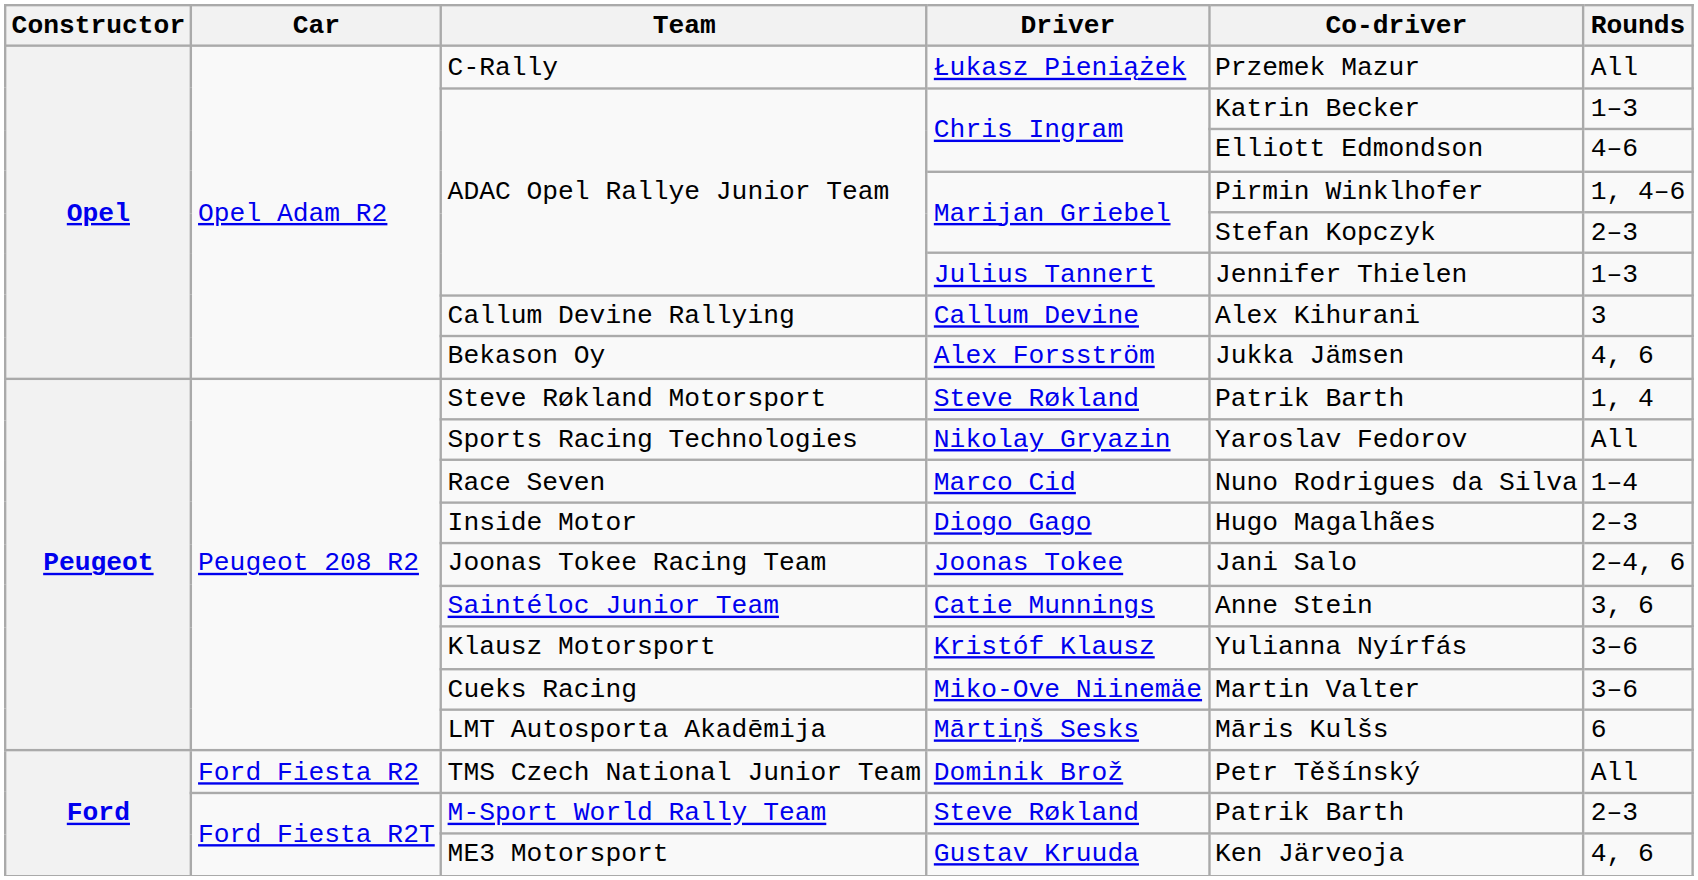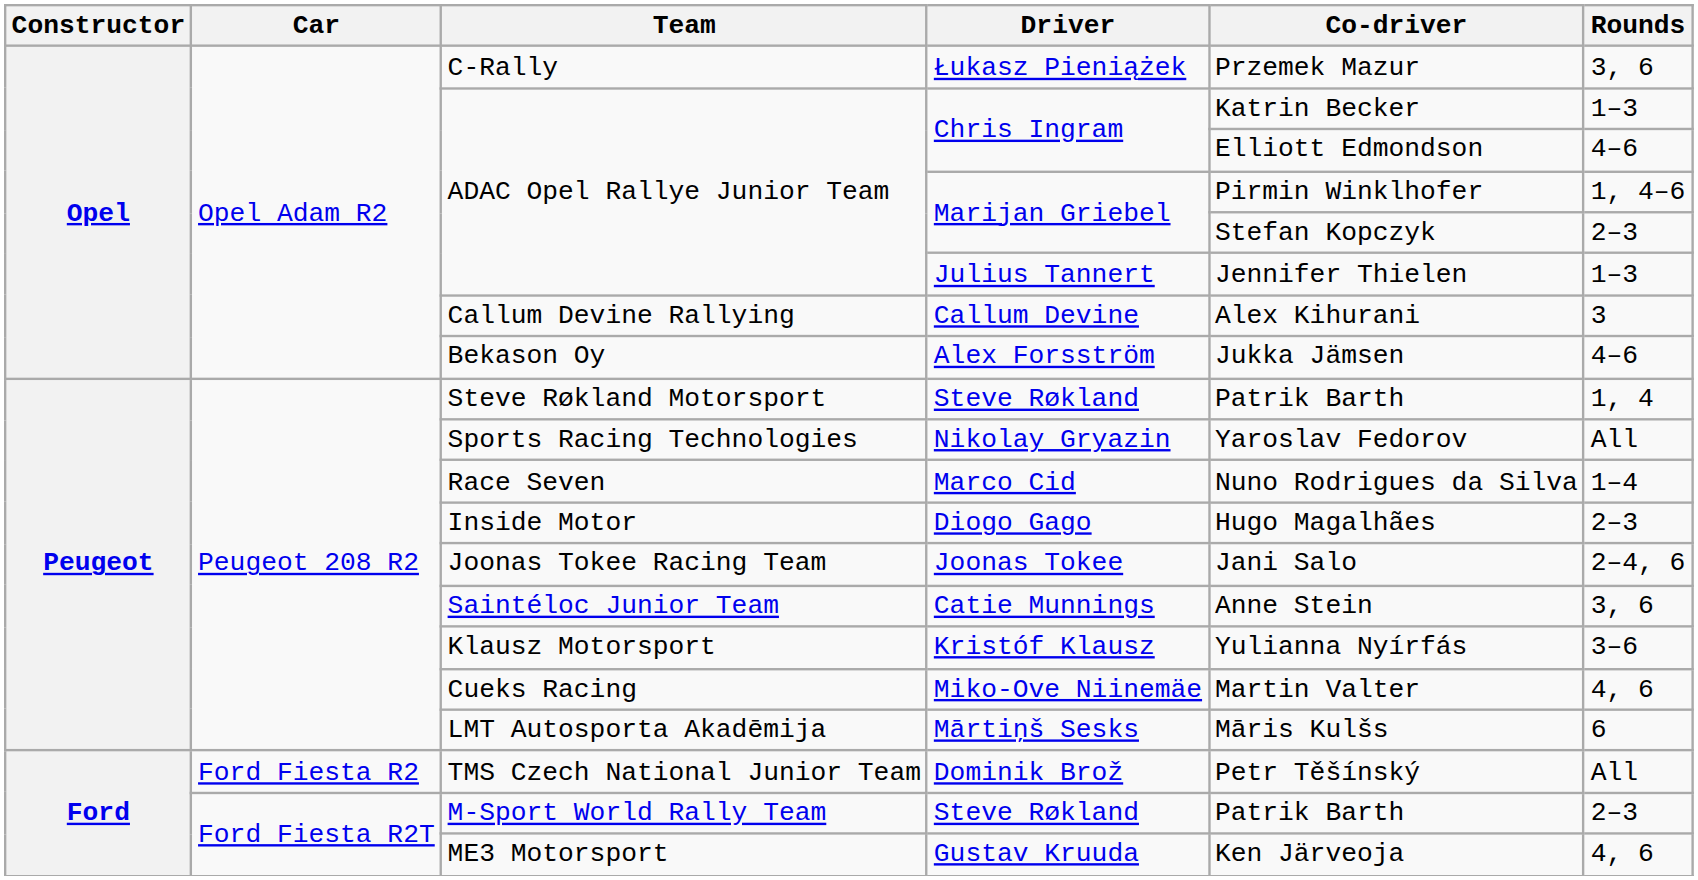Łukasz Pieniążek | Rounds: All -> 3, 6
Alex Forsström | Rounds: 4, 6 -> 4–6
Miko-Ove Niinemäe | Rounds: 3–6 -> 4, 6
